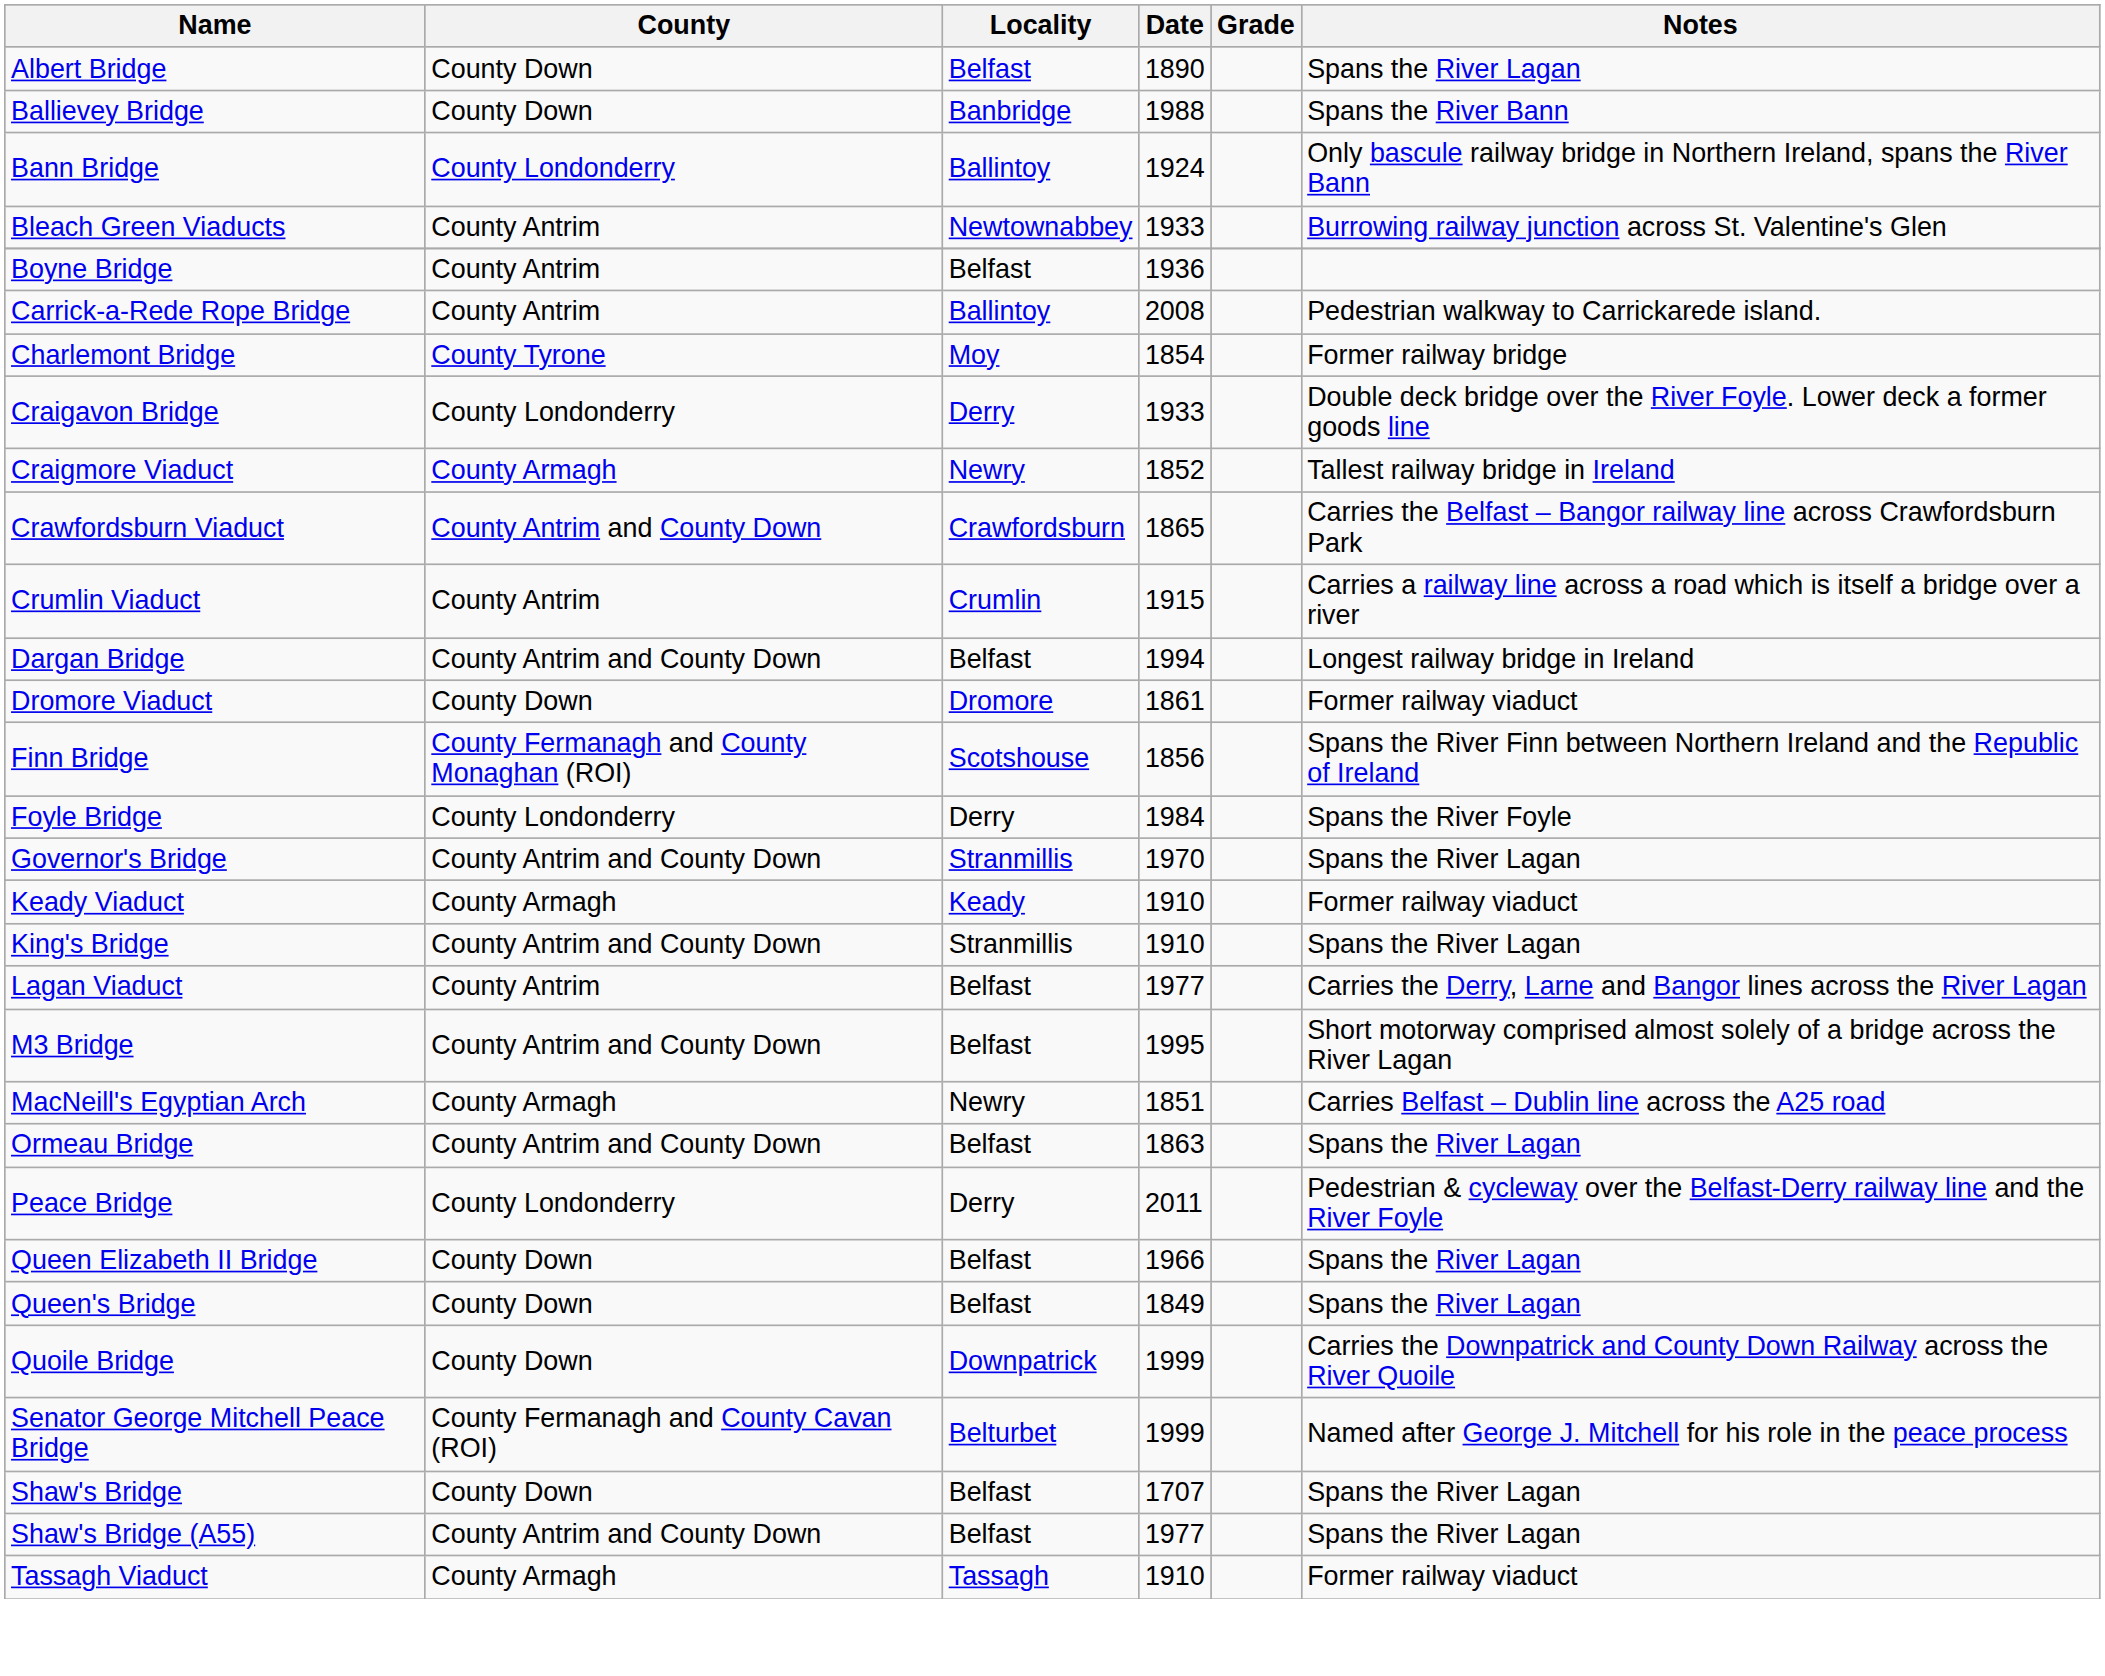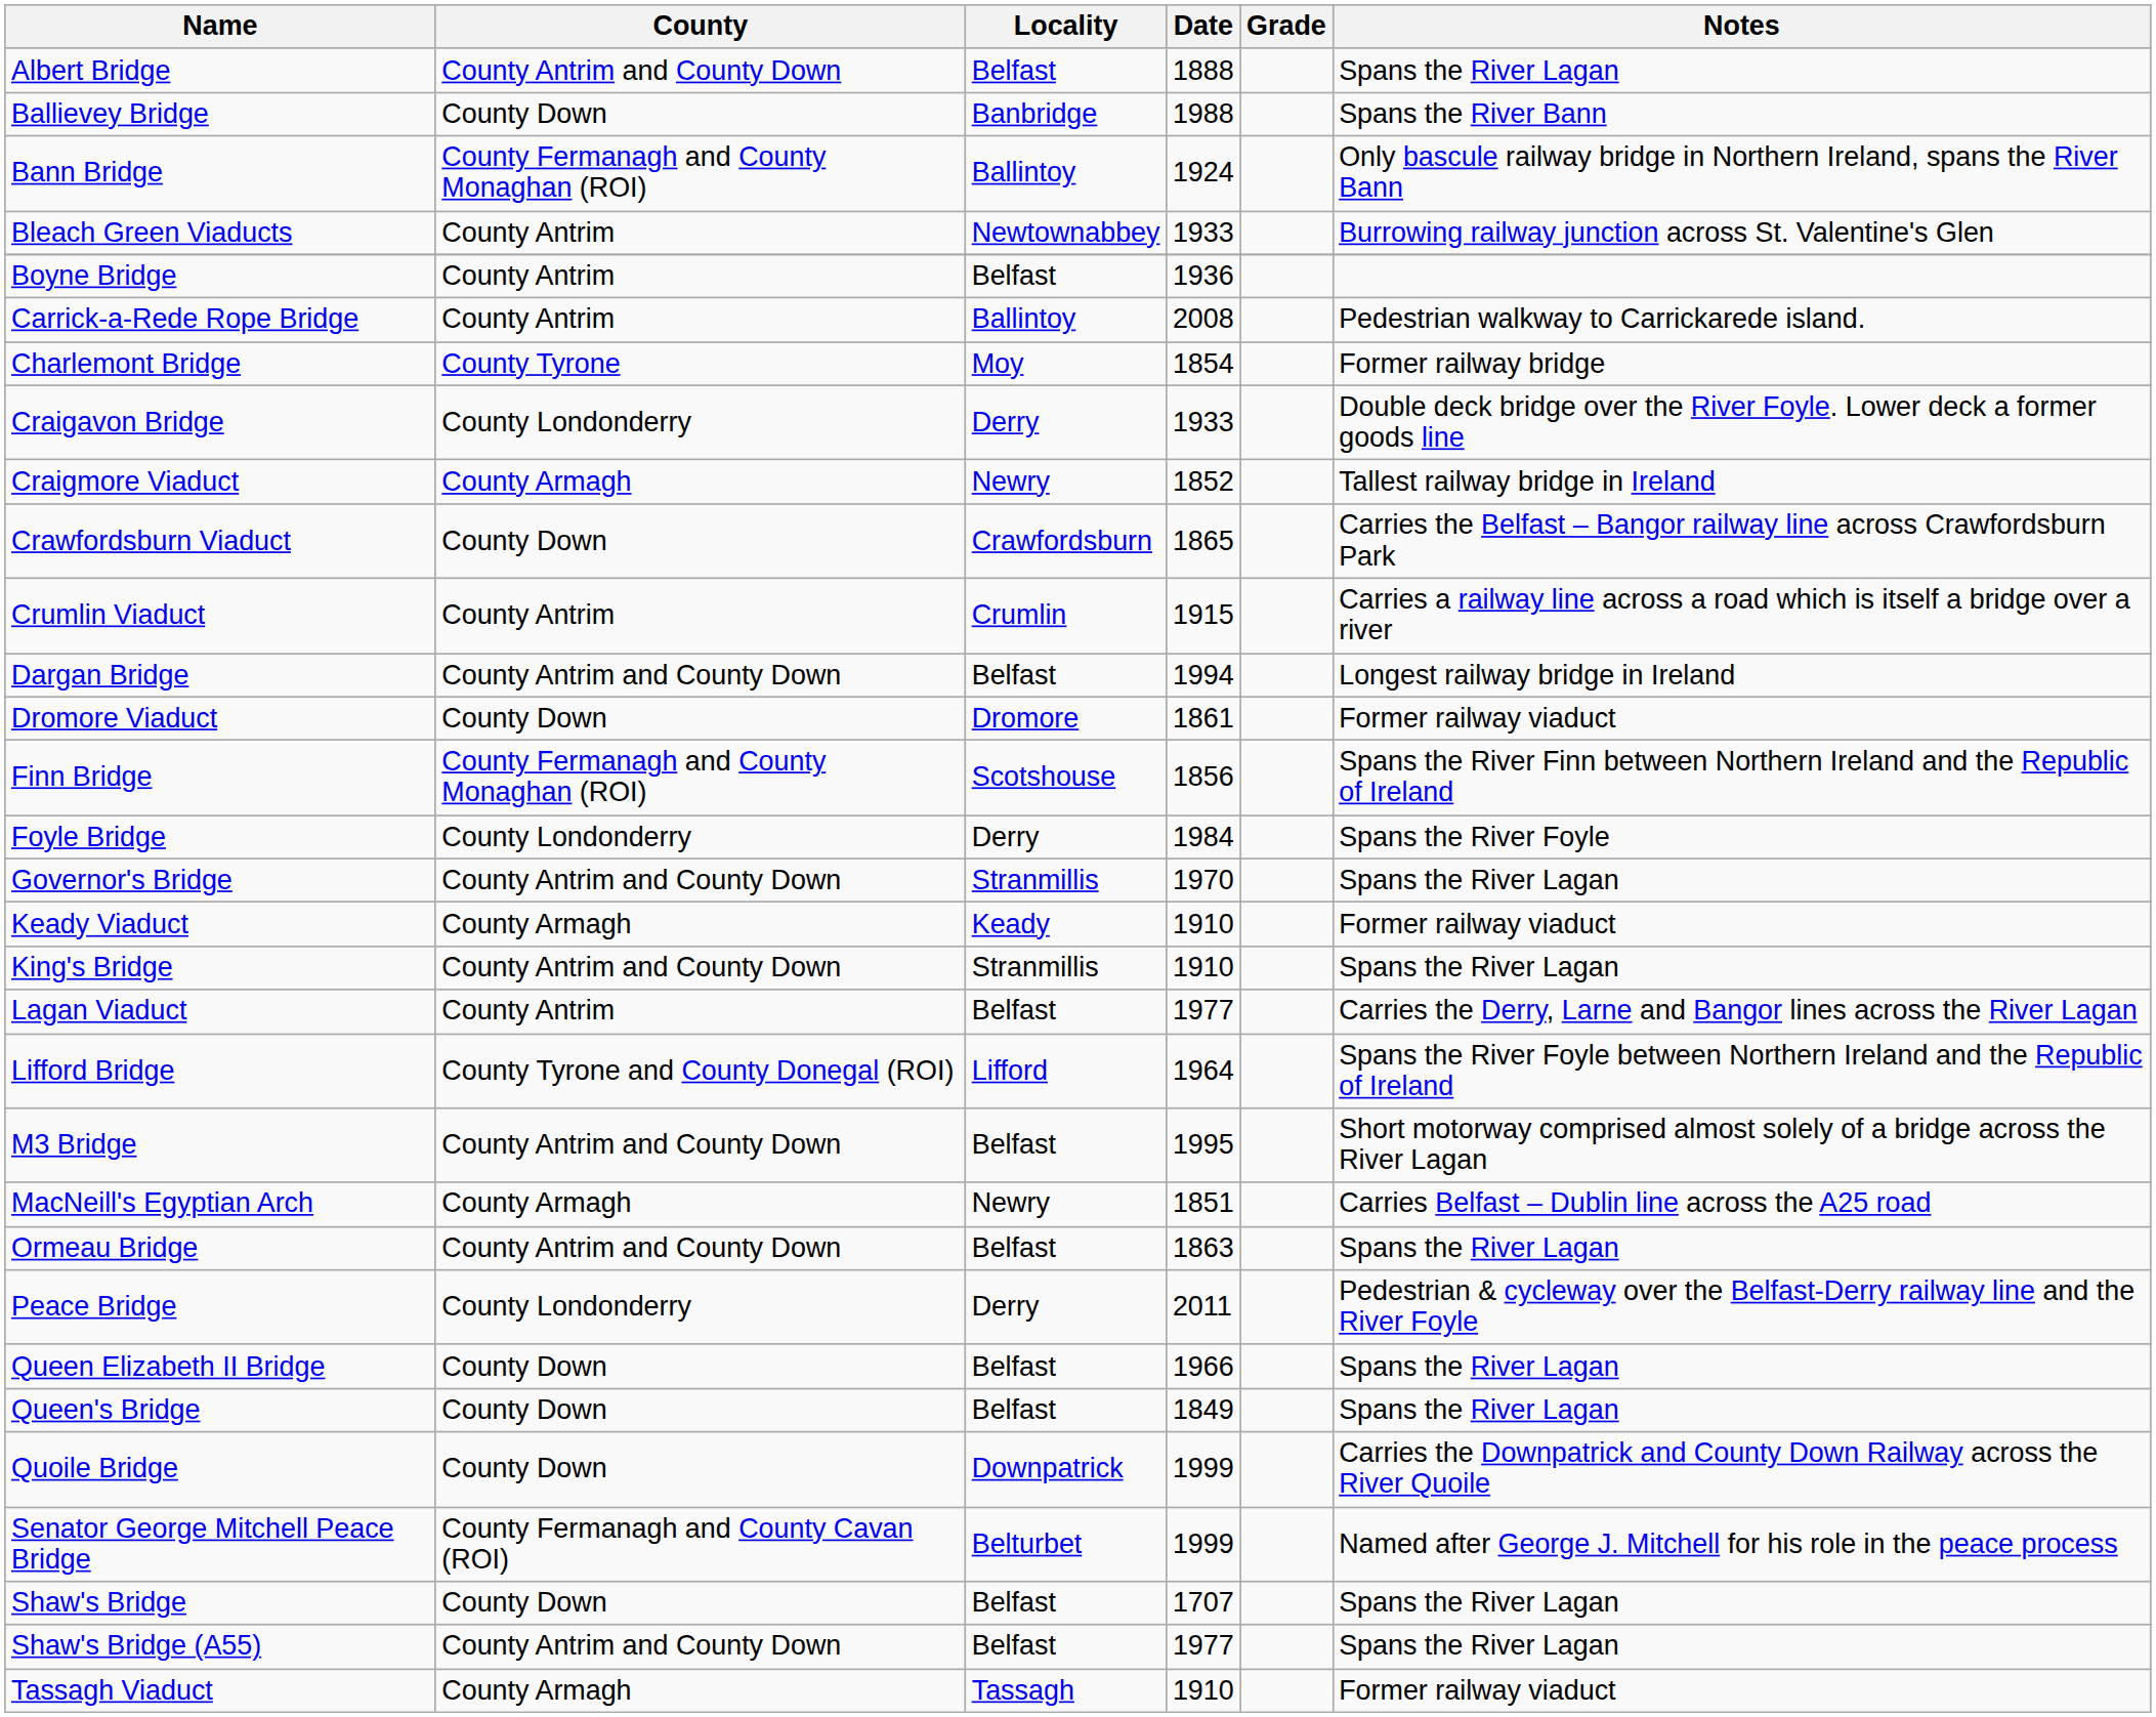Albert Bridge | County: County Down -> County Antrim and County Down
Albert Bridge | Date: 1890 -> 1888
Bann Bridge | County: County Londonderry -> County Fermanagh and County Monaghan (ROI)
Crawfordsburn Viaduct | County: County Antrim and County Down -> County Down
+ row: Lifford Bridge | County Tyrone and County Donegal (ROI) | Lifford | 1964 | Spans the River Foyle between Northern Ireland and the Republic of Ireland
